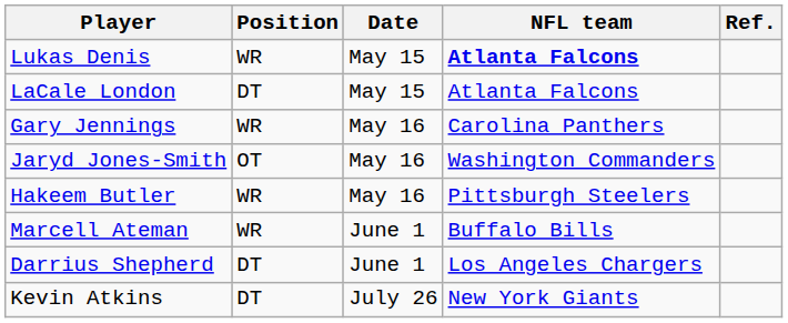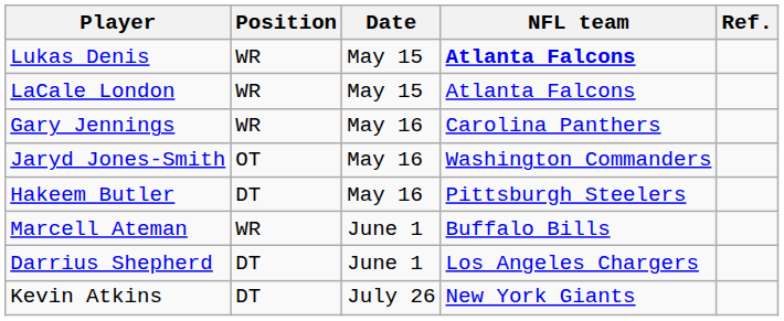LaCale London | Position: DT -> WR
Hakeem Butler | Position: WR -> DT
